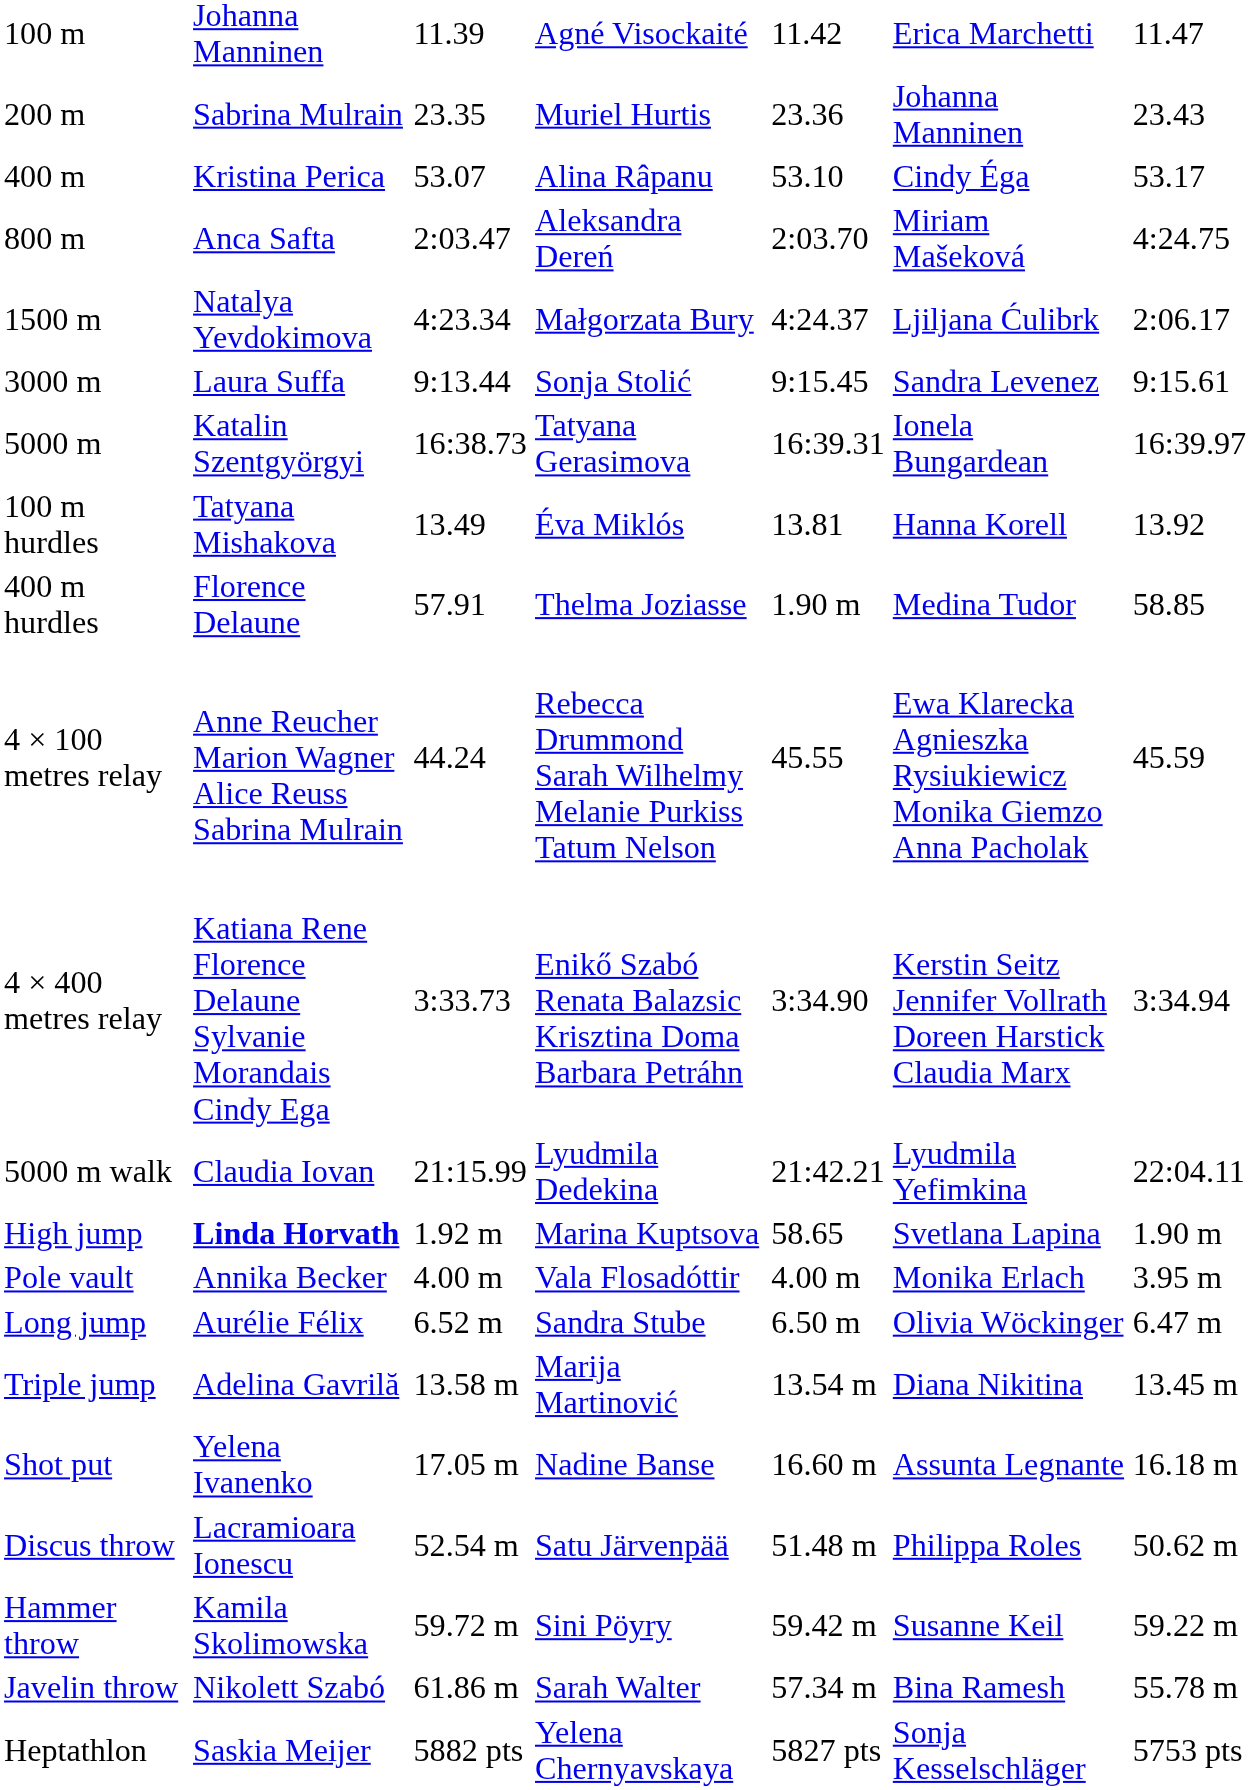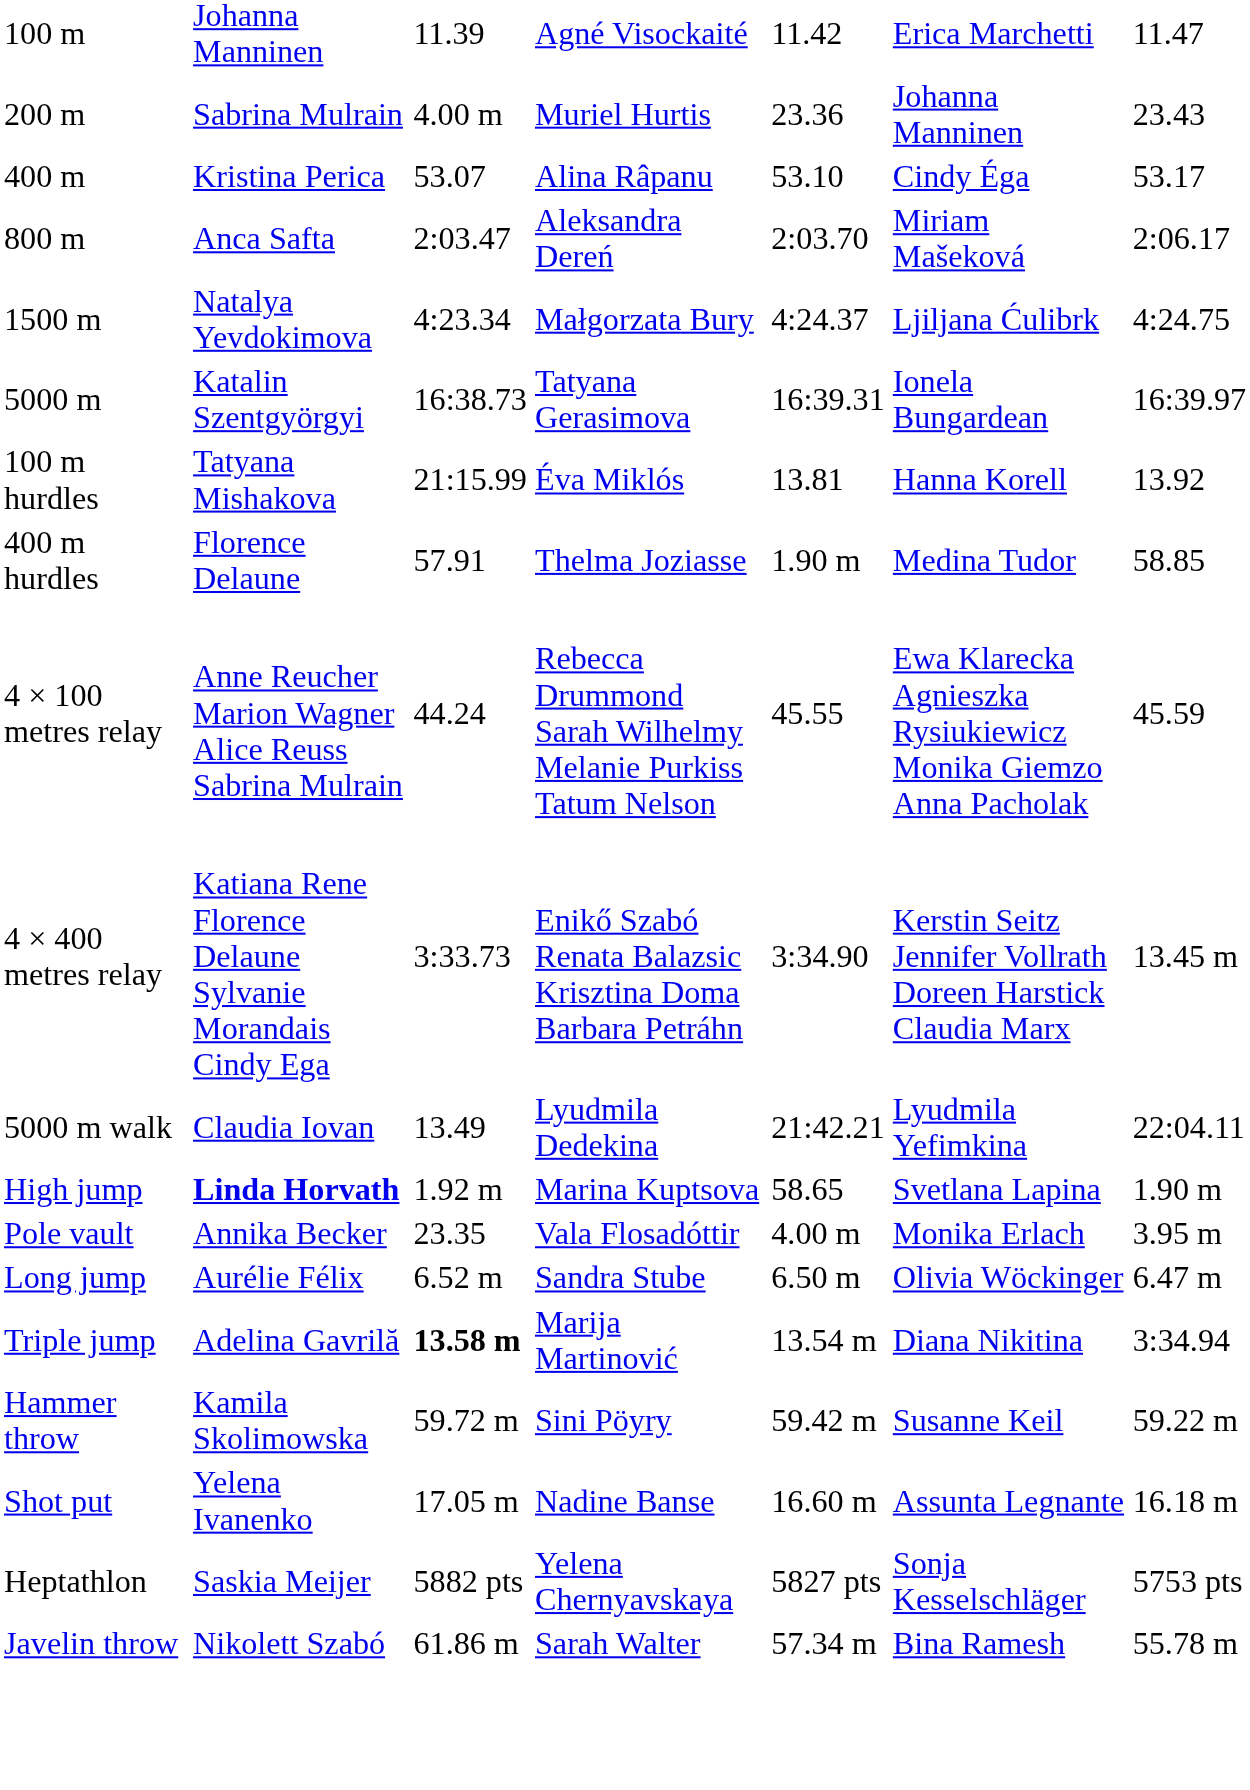200 m | column 3: 23.35 -> 4.00 m
800 m | column 7: 4:24.75 -> 2:06.17
1500 m | column 7: 2:06.17 -> 4:24.75
- row: 3000 m | Laura Suffa | 9:13.44 | Sonja Stolić | 9:15.45 | Sandra Levenez | 9:15.61
100 m hurdles | column 3: 13.49 -> 21:15.99
4 × 400 metres relay | column 7: 3:34.94 -> 13.45 m
5000 m walk | column 3: 21:15.99 -> 13.49
Pole vault | column 3: 4.00 m -> 23.35
Triple jump | column 3: normal -> bold
Triple jump | column 7: 13.45 m -> 3:34.94
rows swapped: Shot put <-> Hammer throw
- row: Discus throw | Lacramioara Ionescu | 52.54 m | Satu Järvenpää | 51.48 m | Philippa Roles | 50.62 m
rows swapped: Javelin throw <-> Heptathlon
